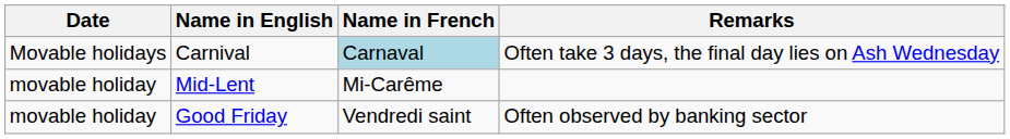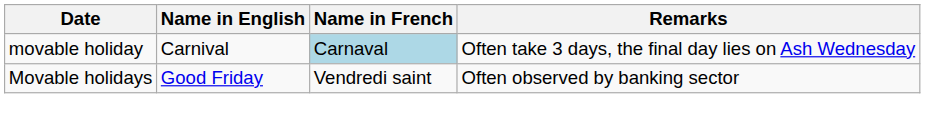Carnival | Date: Movable holidays -> movable holiday
- row: movable holiday | Mid-Lent | Mi-Carême
Good Friday | Date: movable holiday -> Movable holidays
